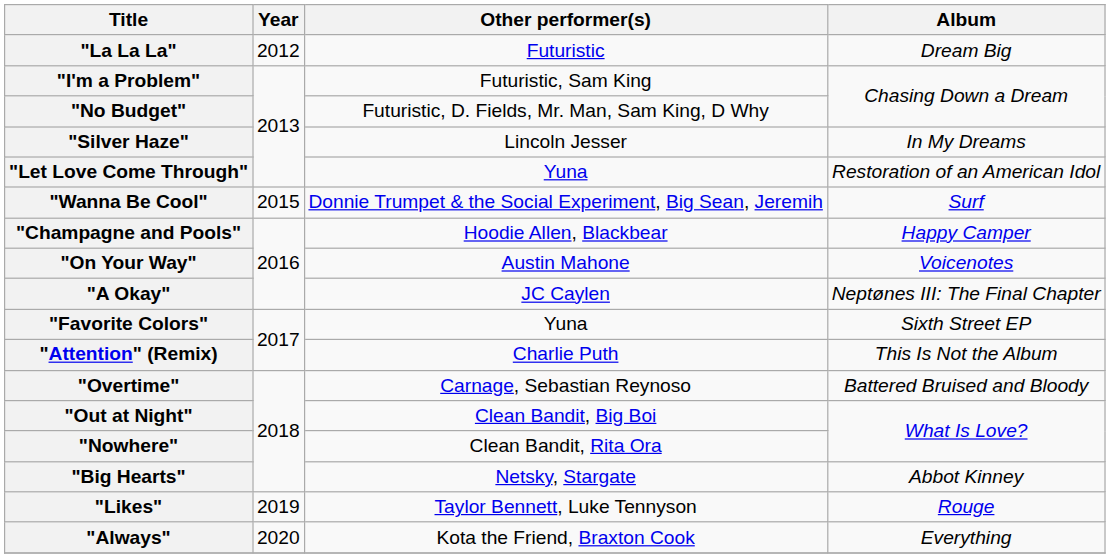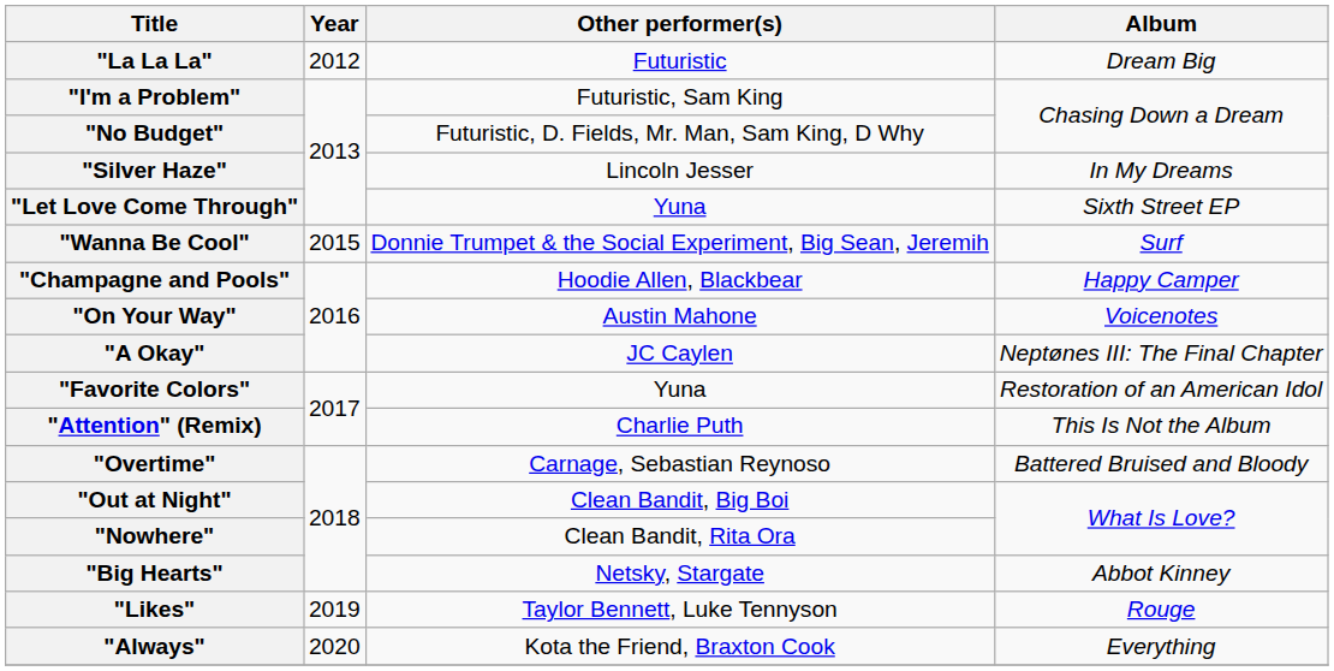"Let Love Come Through" | Album: Restoration of an American Idol -> Sixth Street EP
"Favorite Colors" | Album: Sixth Street EP -> Restoration of an American Idol
